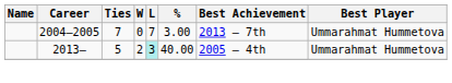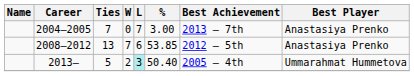2004–2005 | Best Player: Ummarahmat Hummetova -> Anastasiya Prenko
+ row: 2008–2012 | 13 | 7 | 6 | 53.85 | 2012 – 5th | Anastasiya Prenko
2013– | %: 40.00 -> 50.40
